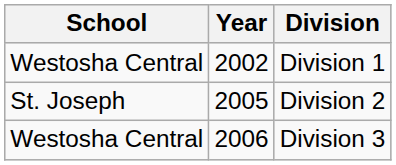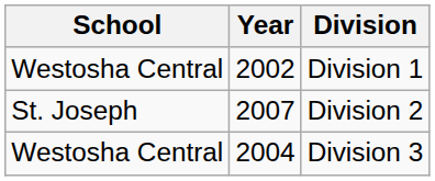Division 2 | Year: 2005 -> 2007
Division 3 | Year: 2006 -> 2004
